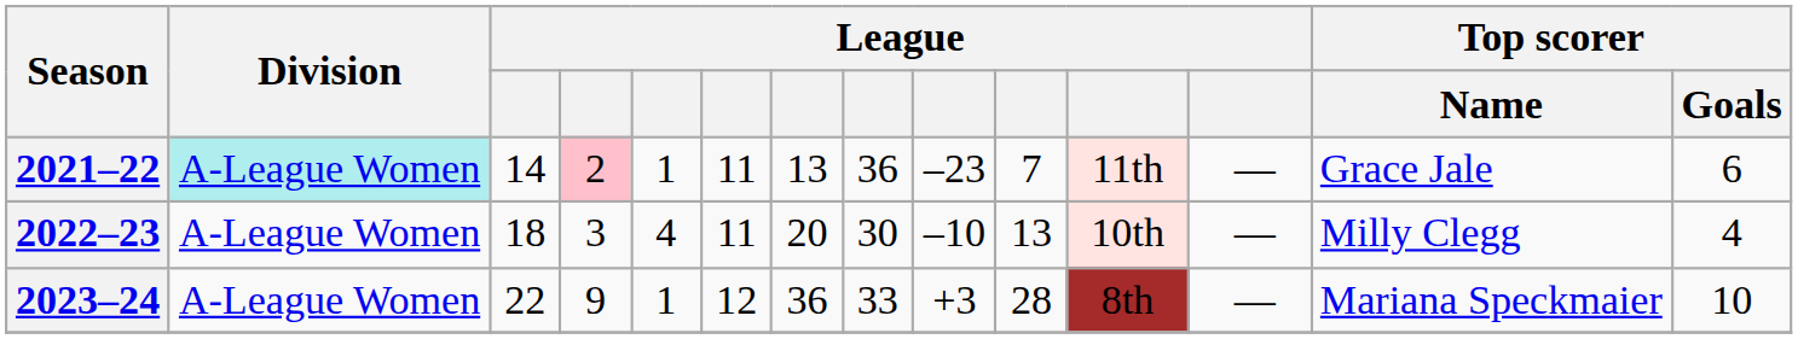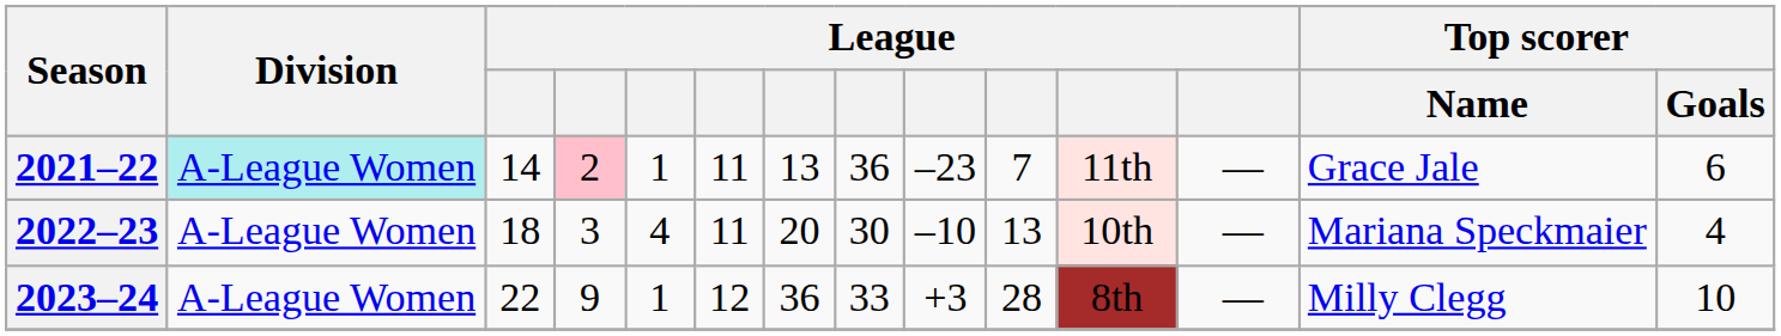2022–23 | Top scorer / Name: Milly Clegg -> Mariana Speckmaier
2023–24 | Top scorer / Name: Mariana Speckmaier -> Milly Clegg
